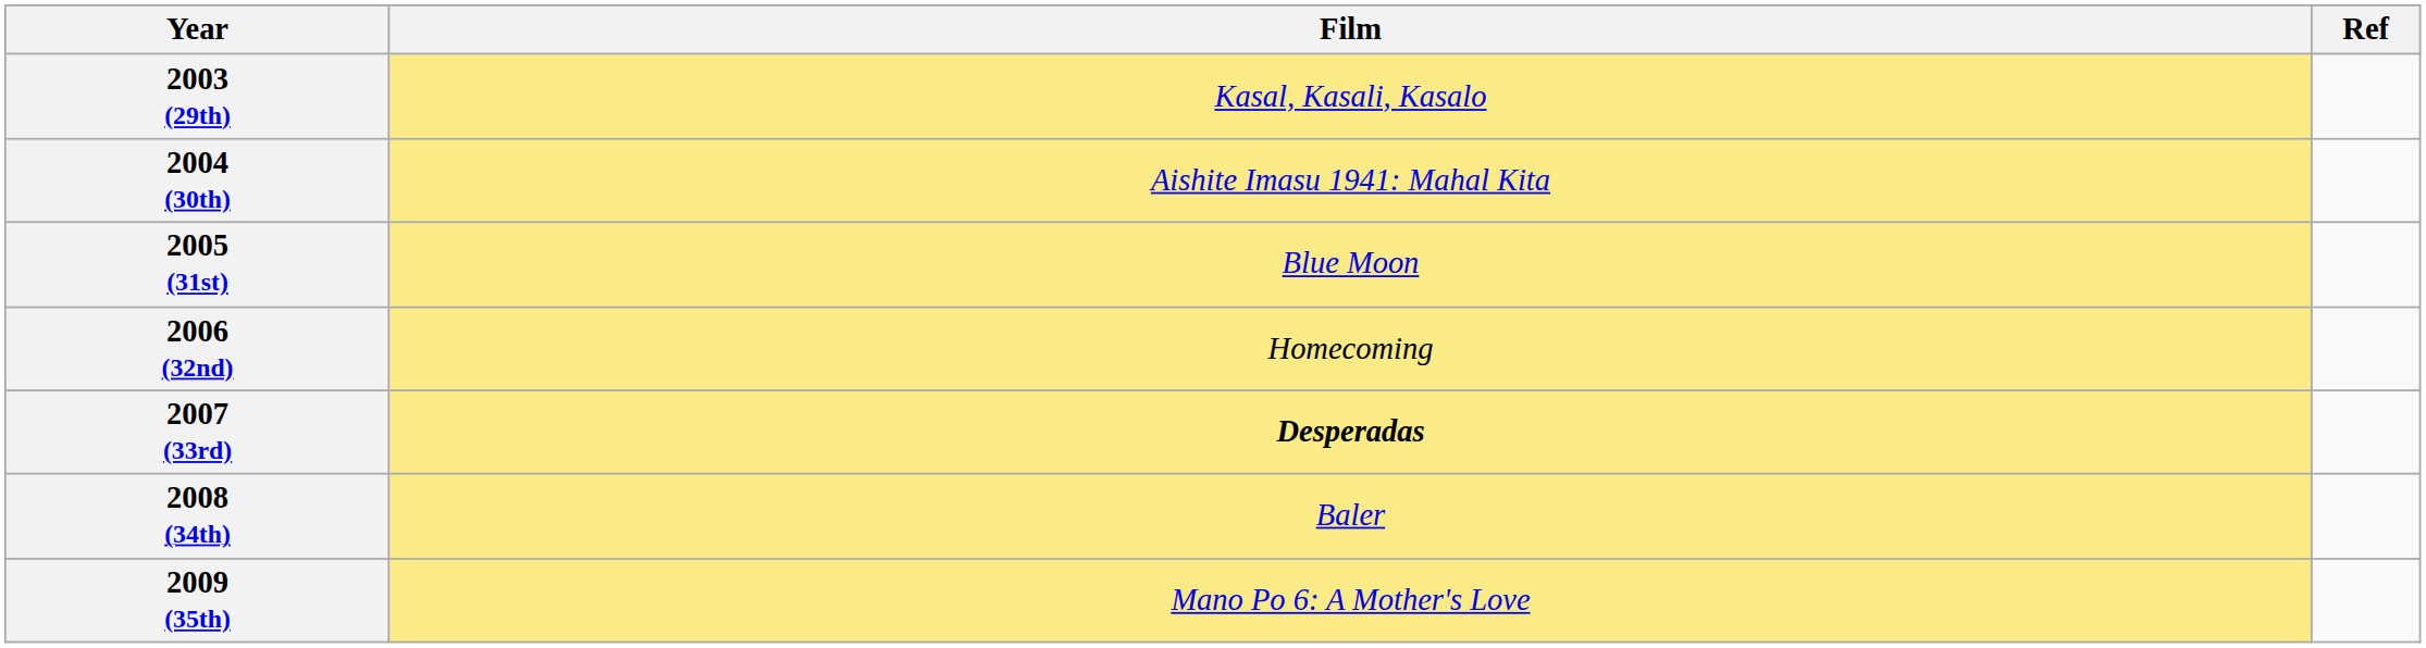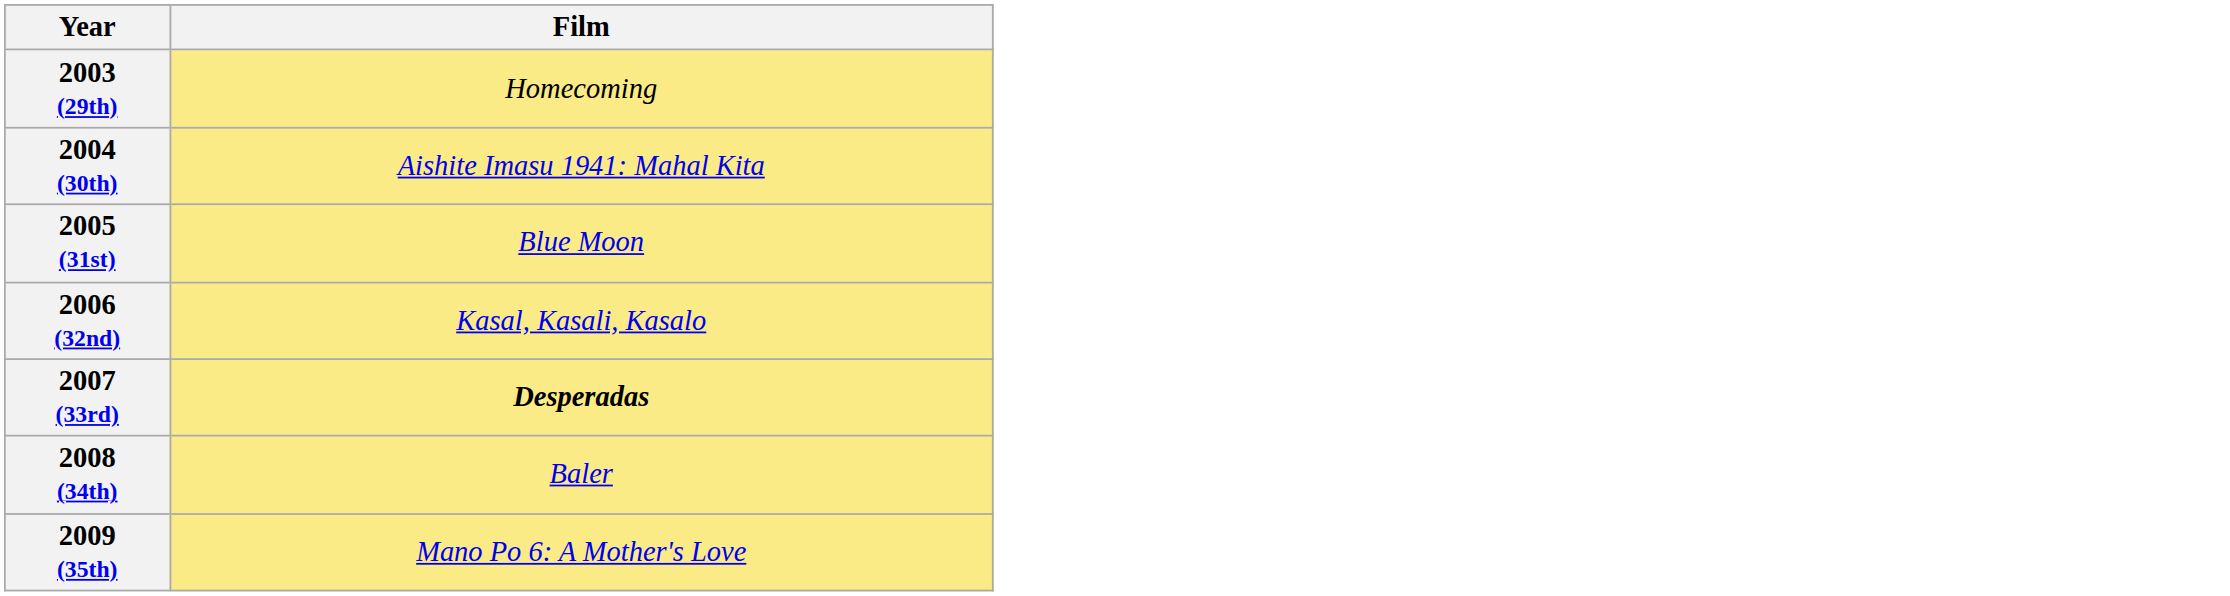- column: Ref
2003 (29th) | Film: Kasal, Kasali, Kasalo -> Homecoming
2006 (32nd) | Film: Homecoming -> Kasal, Kasali, Kasalo
